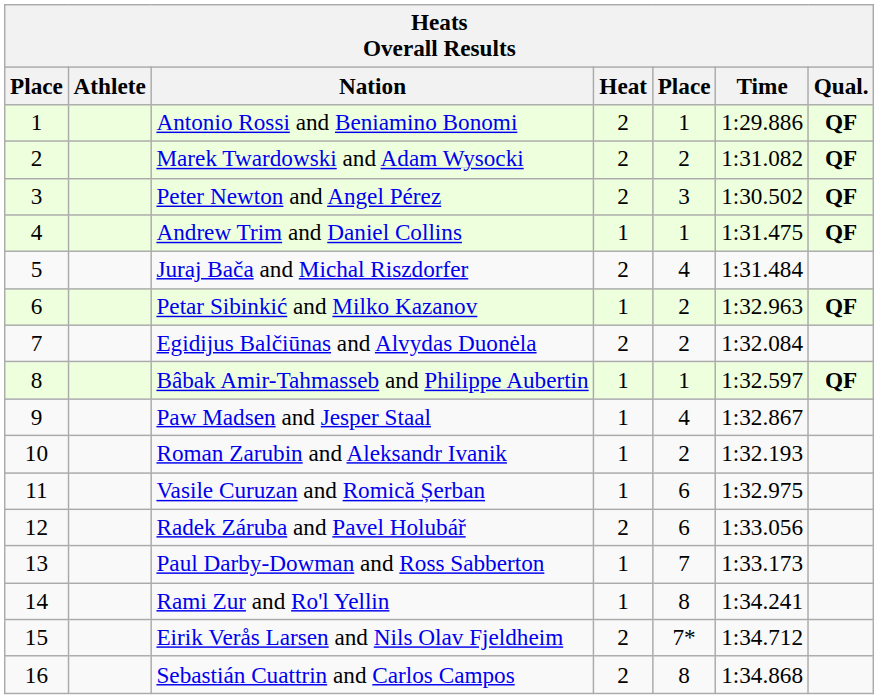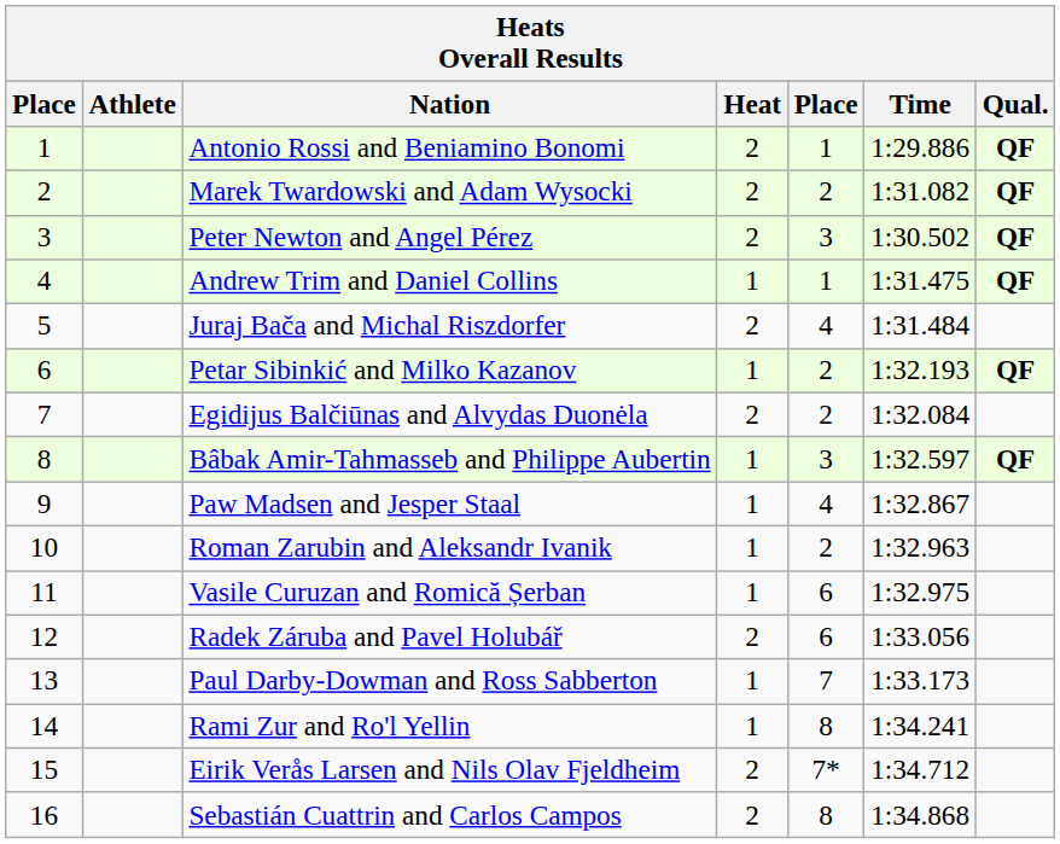Petar Sibinkić and Milko Kazanov | Time: 1:32.963 -> 1:32.193
Bâbak Amir-Tahmasseb and Philippe Aubertin | column 5: 1 -> 3
Roman Zarubin and Aleksandr Ivanik | Time: 1:32.193 -> 1:32.963
